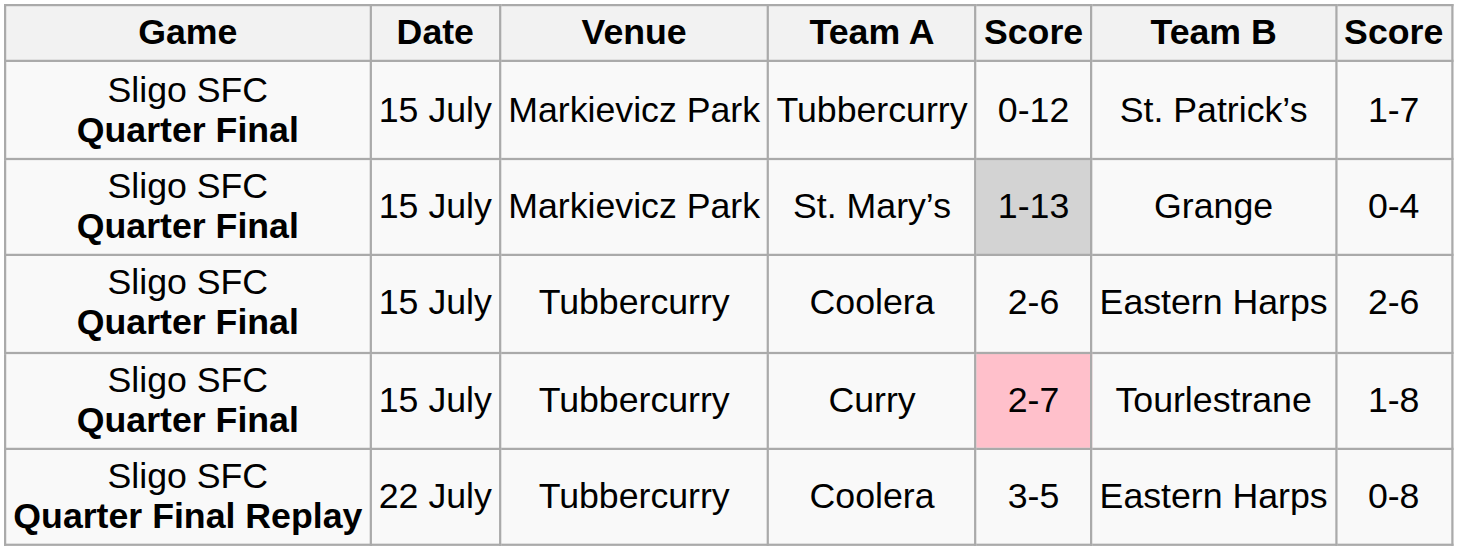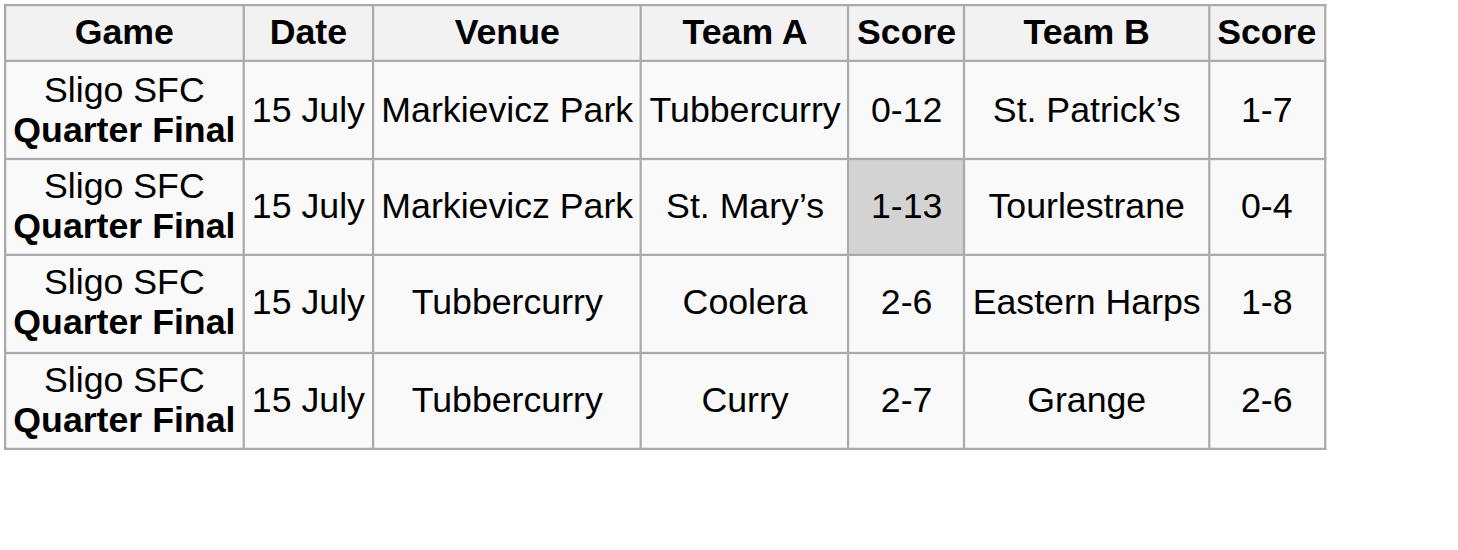St. Mary’s | Team B: Grange -> Tourlestrane
Sligo SFC Quarter Final / Coolera | column 7: 2-6 -> 1-8
Curry | column 5: pink background -> no background
Curry | Team B: Tourlestrane -> Grange
Curry | column 7: 1-8 -> 2-6
- row: Sligo SFC Quarter Final Replay | 22 July | Tubbercurry | Coolera | 3-5 | Eastern Harps | 0-8
